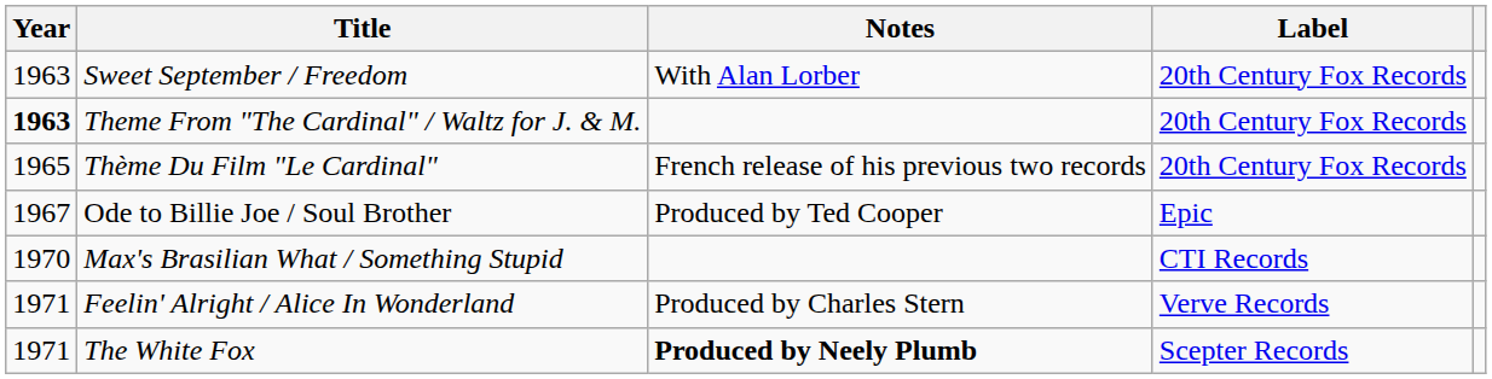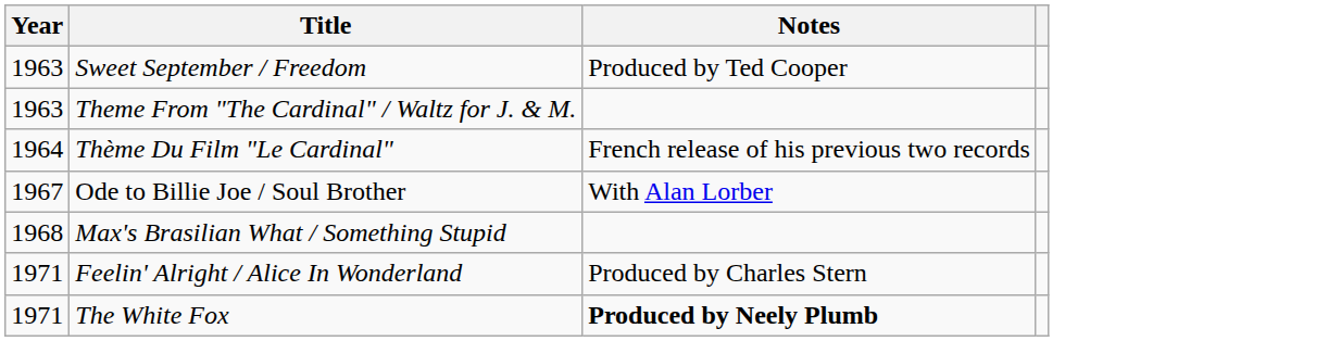- column: Label | 20th Century Fox Records | 20th Century Fox Records | 20th Century Fox Records | Epic | CTI Records | Verve Records | Scepter Records
Sweet September / Freedom | Notes: With Alan Lorber -> Produced by Ted Cooper
Theme From "The Cardinal" / Waltz for J. & M. | Year: bold -> normal
Thème Du Film "Le Cardinal" | Year: 1965 -> 1964
Ode to Billie Joe / Soul Brother | Notes: Produced by Ted Cooper -> With Alan Lorber
Max's Brasilian What / Something Stupid | Year: 1970 -> 1968
